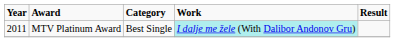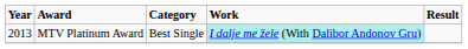MTV Platinum Award | Year: 2011 -> 2013
